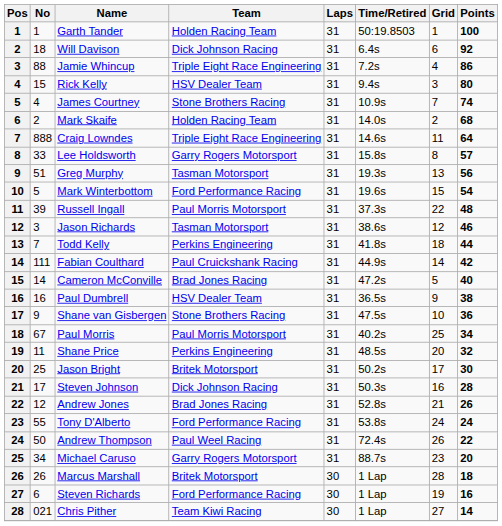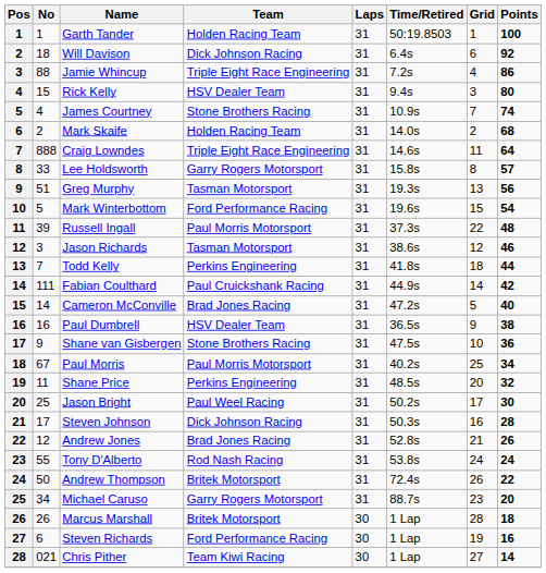Jason Bright | Team: Britek Motorsport -> Paul Weel Racing
Tony D'Alberto | Team: Ford Performance Racing -> Rod Nash Racing
Andrew Thompson | Team: Paul Weel Racing -> Britek Motorsport
